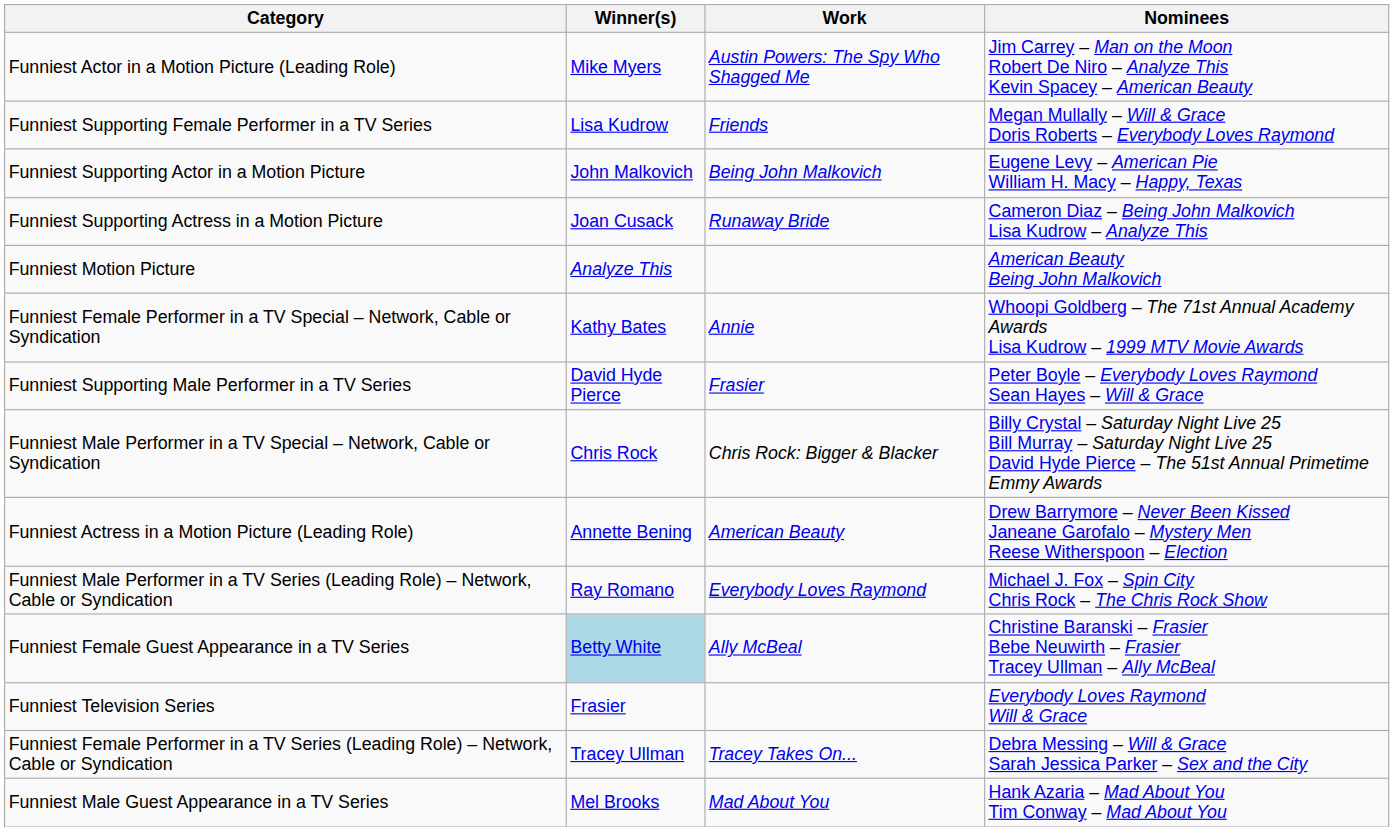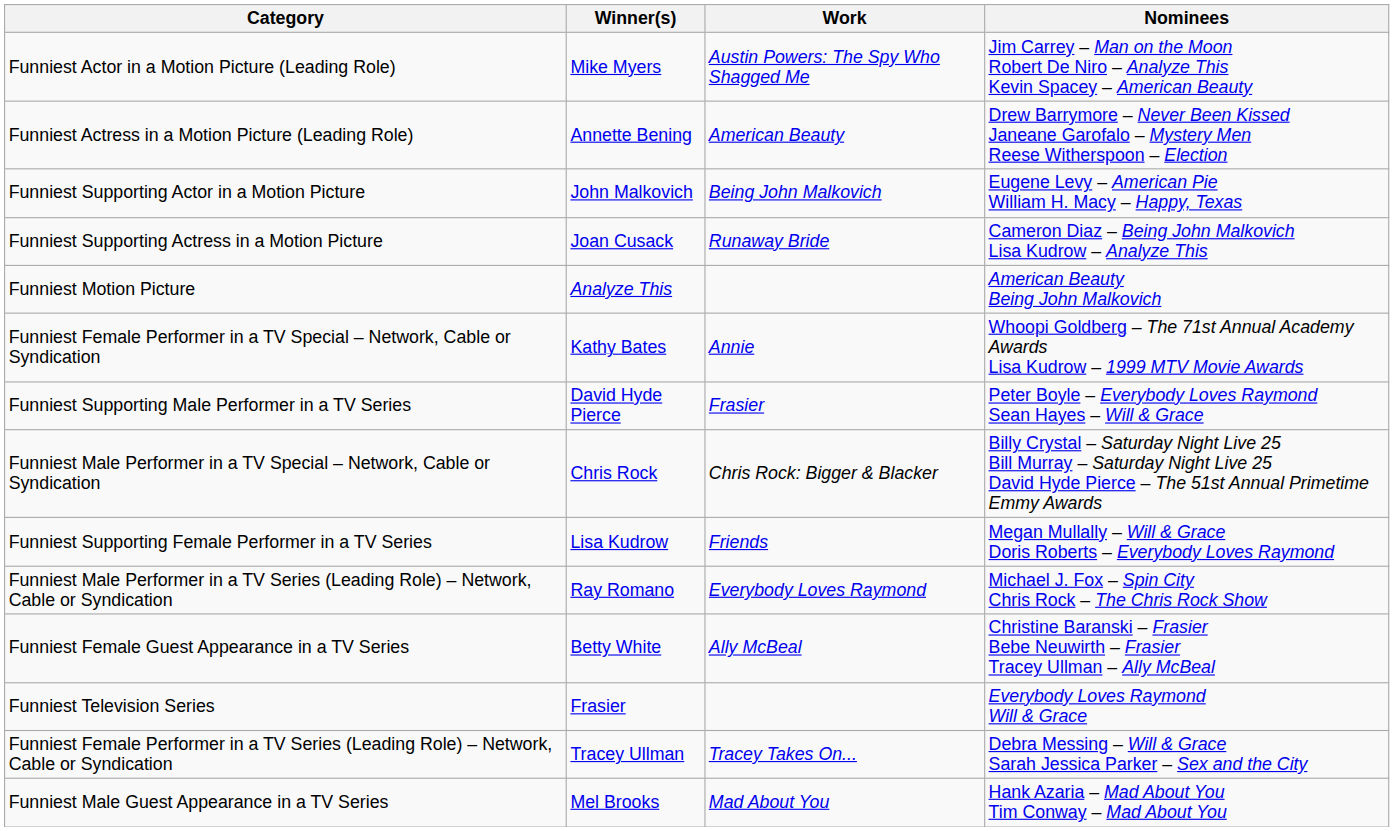rows swapped: Funniest Actress in a Motion Picture (Leading Role) <-> Funniest Supporting Female Performer in a TV Series
Funniest Female Guest Appearance in a TV Series | Winner(s): lightblue background -> no background
